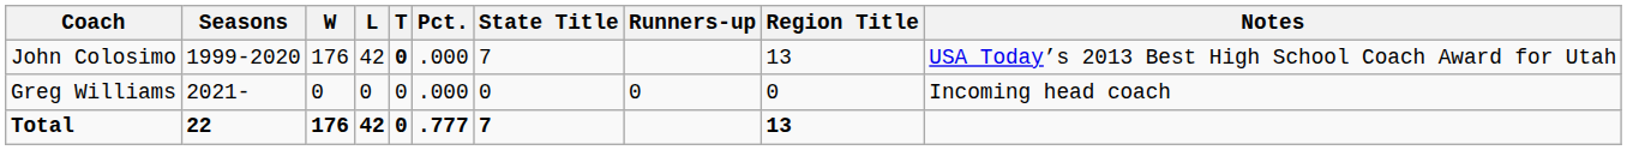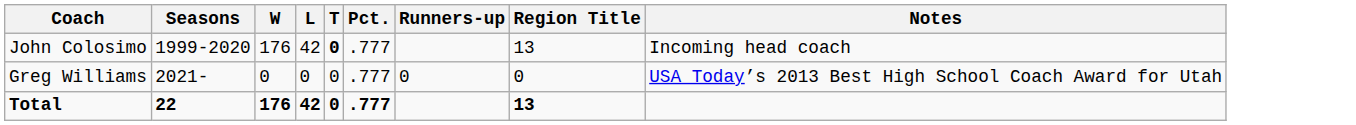- column: State Title | 7 | 0 | 7
John Colosimo | Pct.: .000 -> .777
John Colosimo | Notes: USA Today’s 2013 Best High School Coach Award for Utah -> Incoming head coach
Greg Williams | Pct.: .000 -> .777
Greg Williams | Notes: Incoming head coach -> USA Today’s 2013 Best High School Coach Award for Utah
